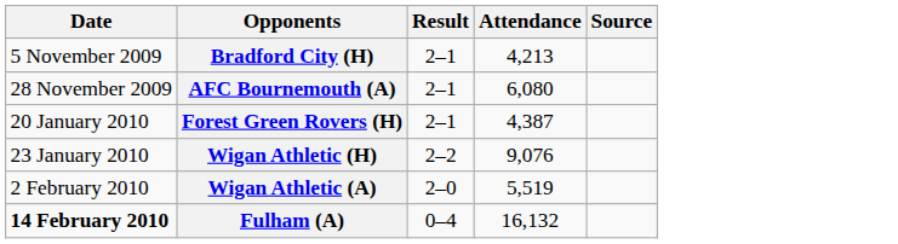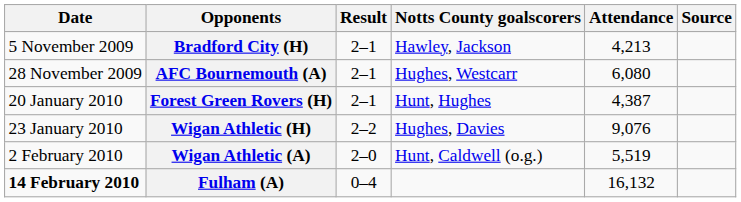+ column: Notts County goalscorers | Hawley, Jackson | Hughes, Westcarr | Hunt, Hughes | Hughes, Davies | Hunt, Caldwell (o.g.)
